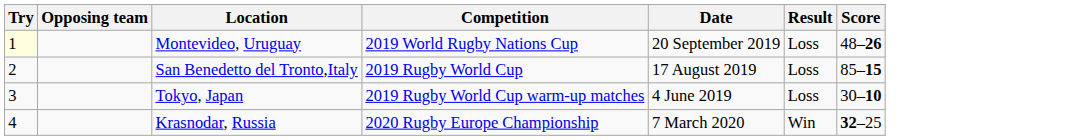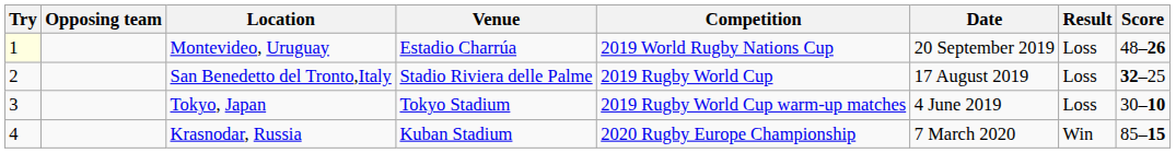+ column: Venue | Estadio Charrúa | Stadio Riviera delle Palme | Tokyo Stadium | Kuban Stadium
San Benedetto del Tronto,Italy | Score: 85–15 -> 32–25
Krasnodar, Russia | Score: 32–25 -> 85–15
